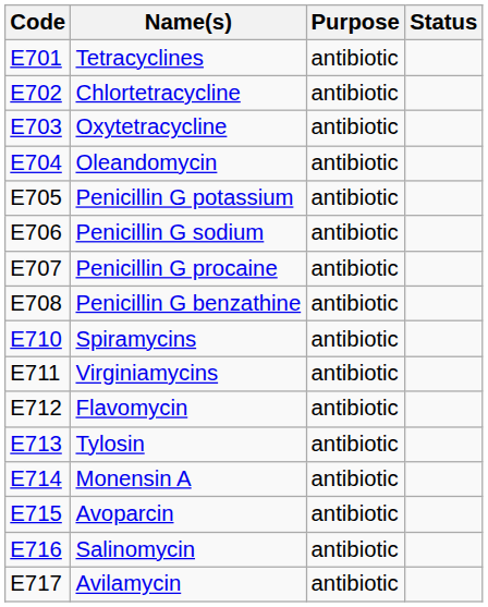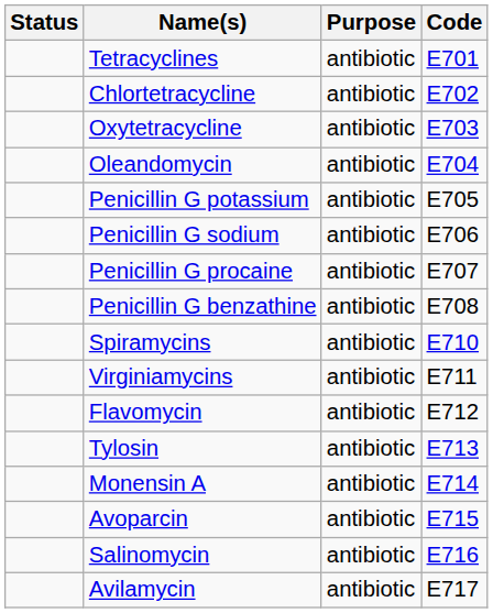columns swapped: Code <-> Status
